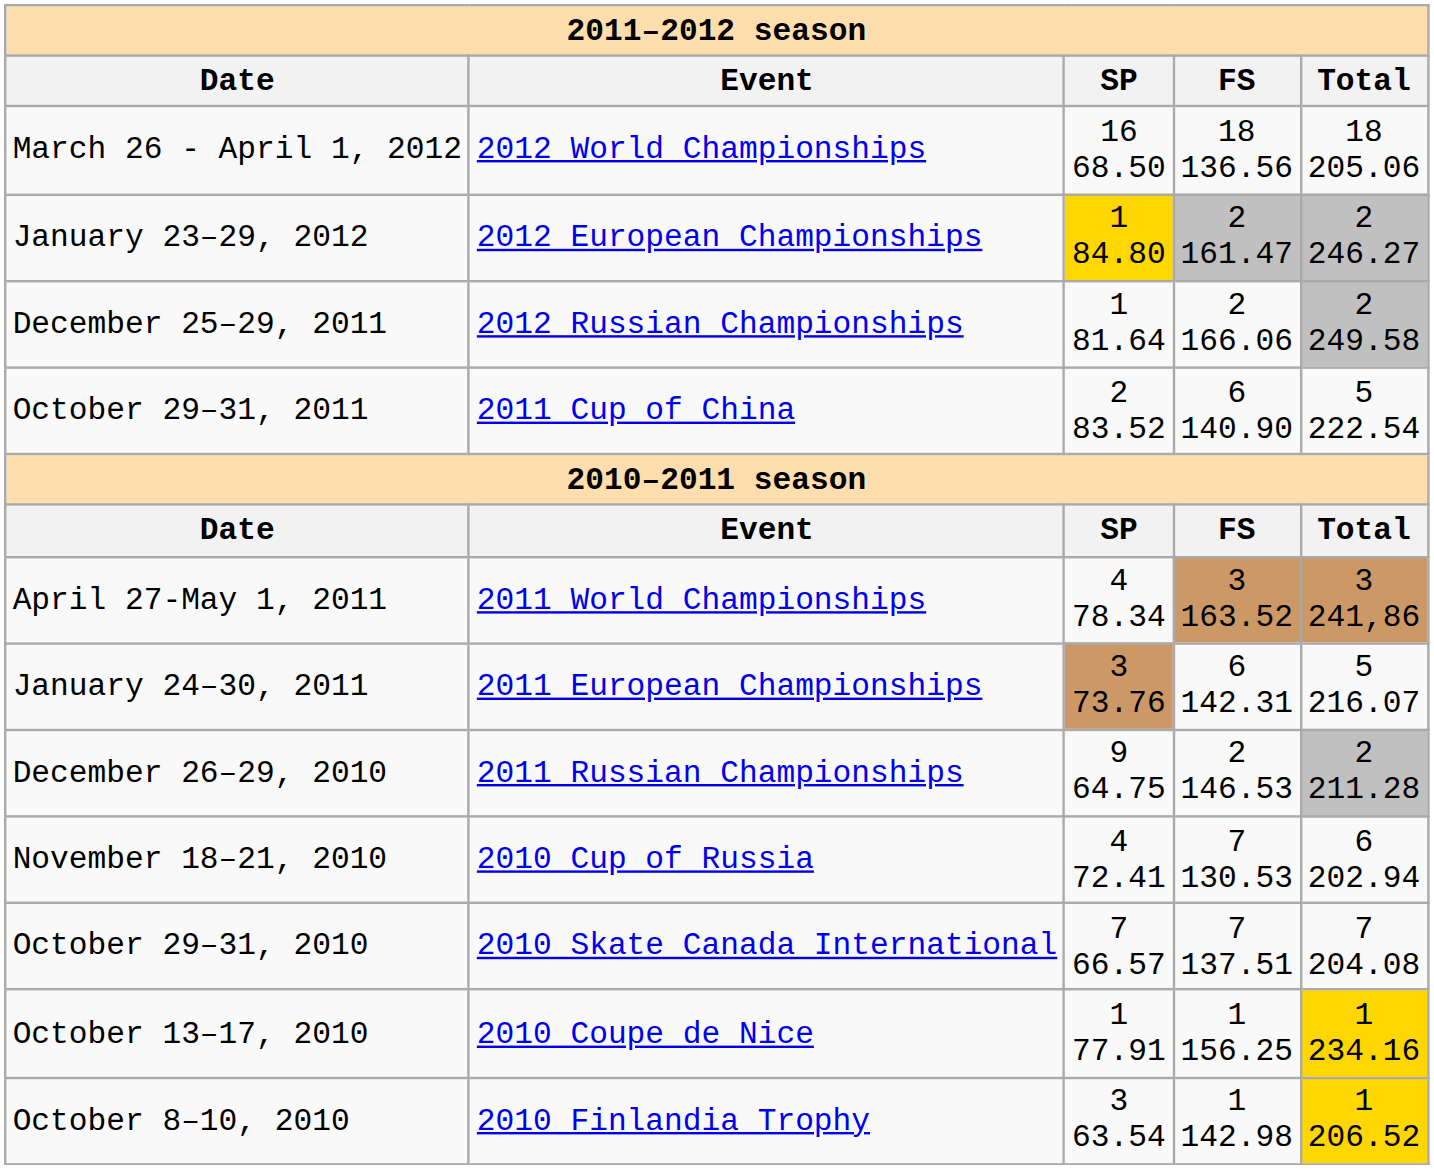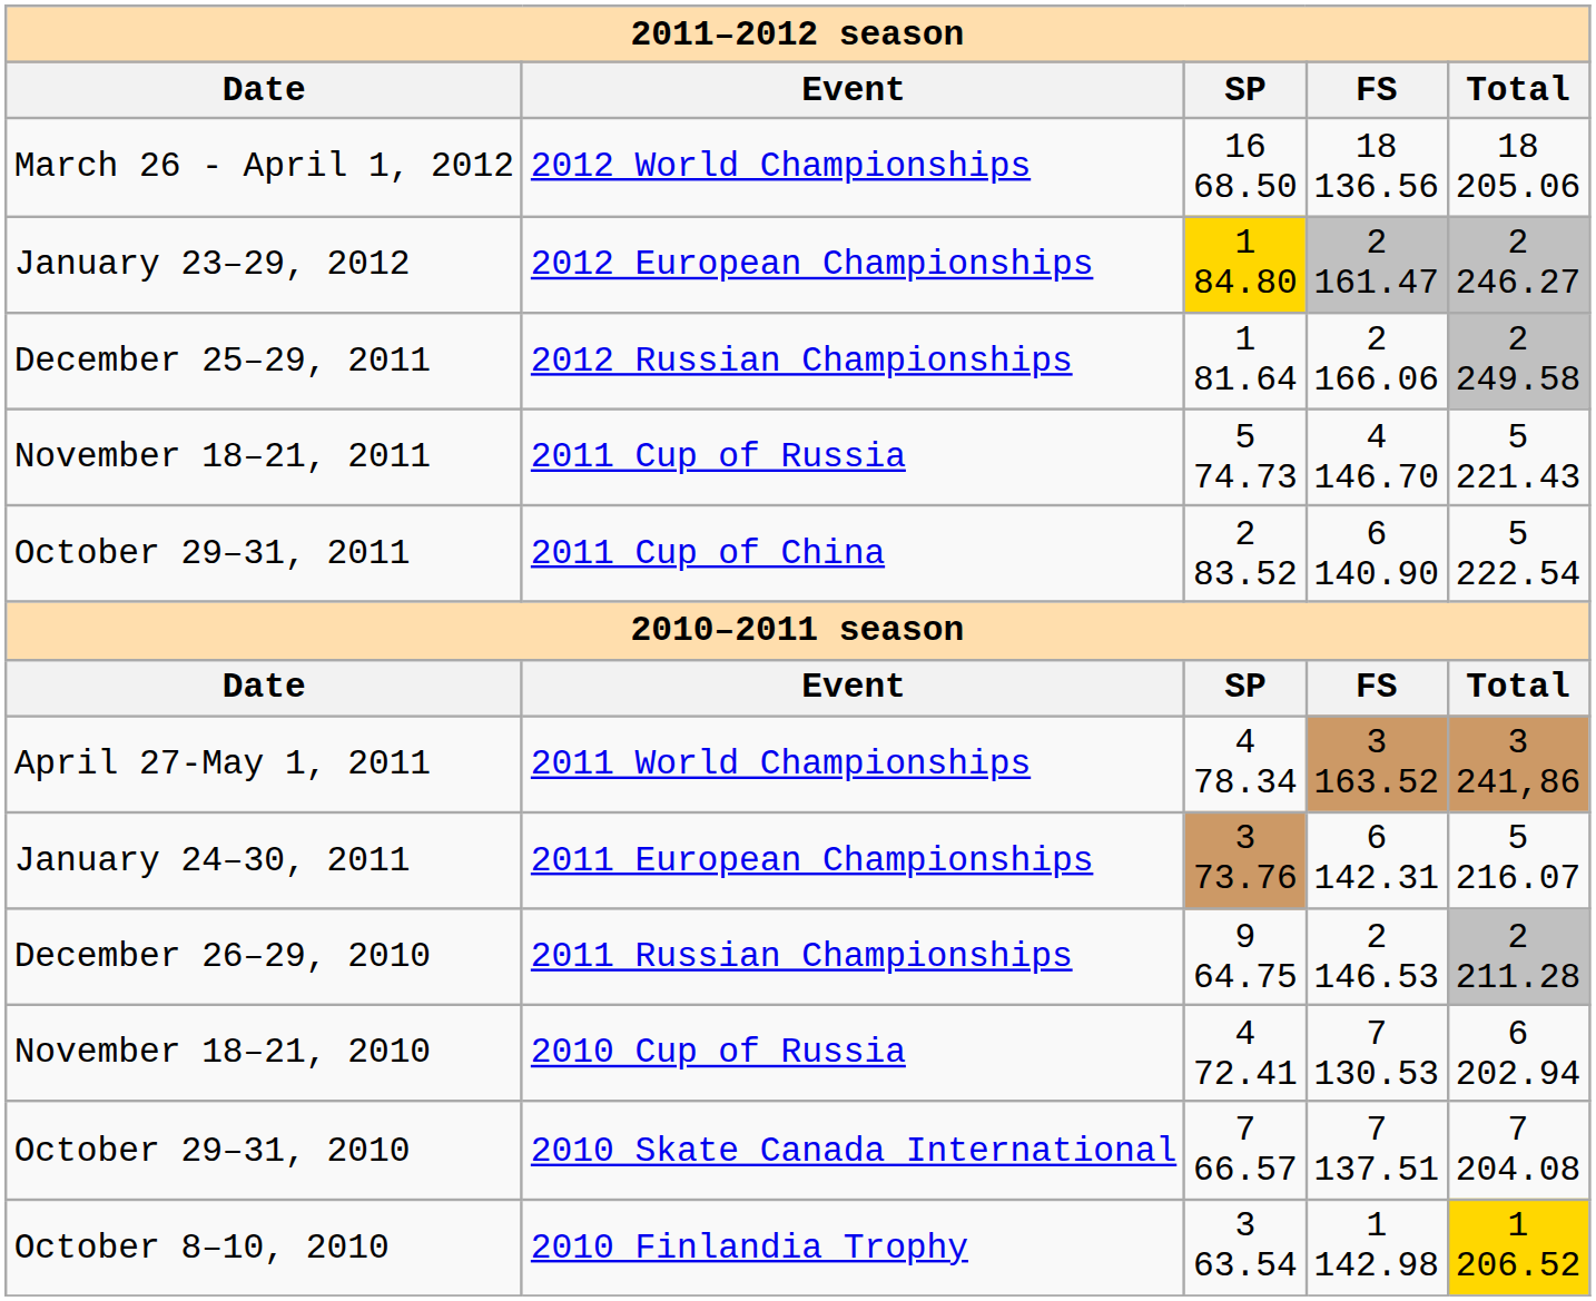+ row: November 18–21, 2011 | 2011 Cup of Russia | 5 74.73 | 4 146.70 | 5 221.43
- row: October 13–17, 2010 | 2010 Coupe de Nice | 1 77.91 | 1 156.25 | 1 234.16
